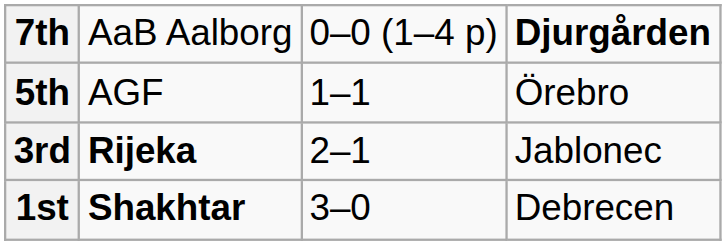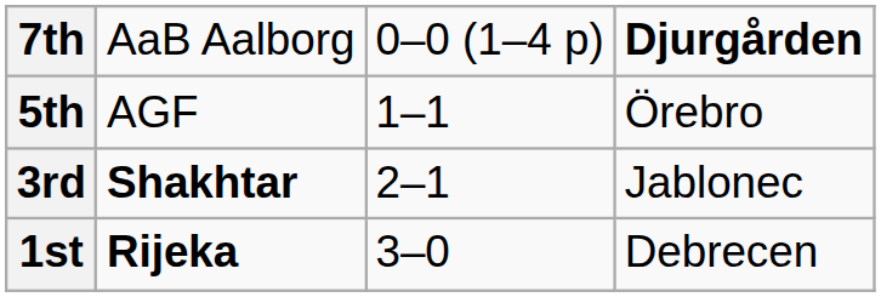3rd | column 2: Rijeka -> Shakhtar
1st | column 2: Shakhtar -> Rijeka
